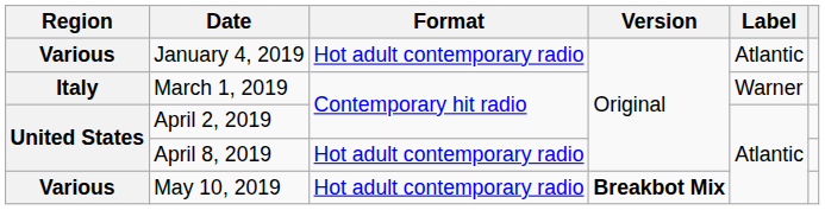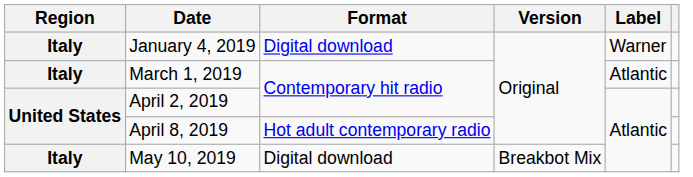January 4, 2019 | Region: Various -> Italy
January 4, 2019 | Format: Hot adult contemporary radio -> Digital download
January 4, 2019 | Label: Atlantic -> Warner
March 1, 2019 | Label: Warner -> Atlantic
May 10, 2019 | Region: Various -> Italy
May 10, 2019 | Format: Hot adult contemporary radio -> Digital download
May 10, 2019 | Version: bold -> normal
